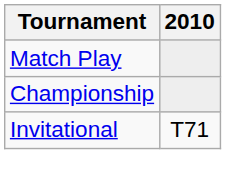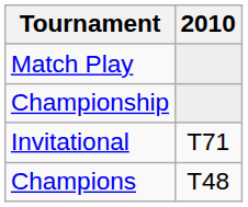+ row: Champions | T48
